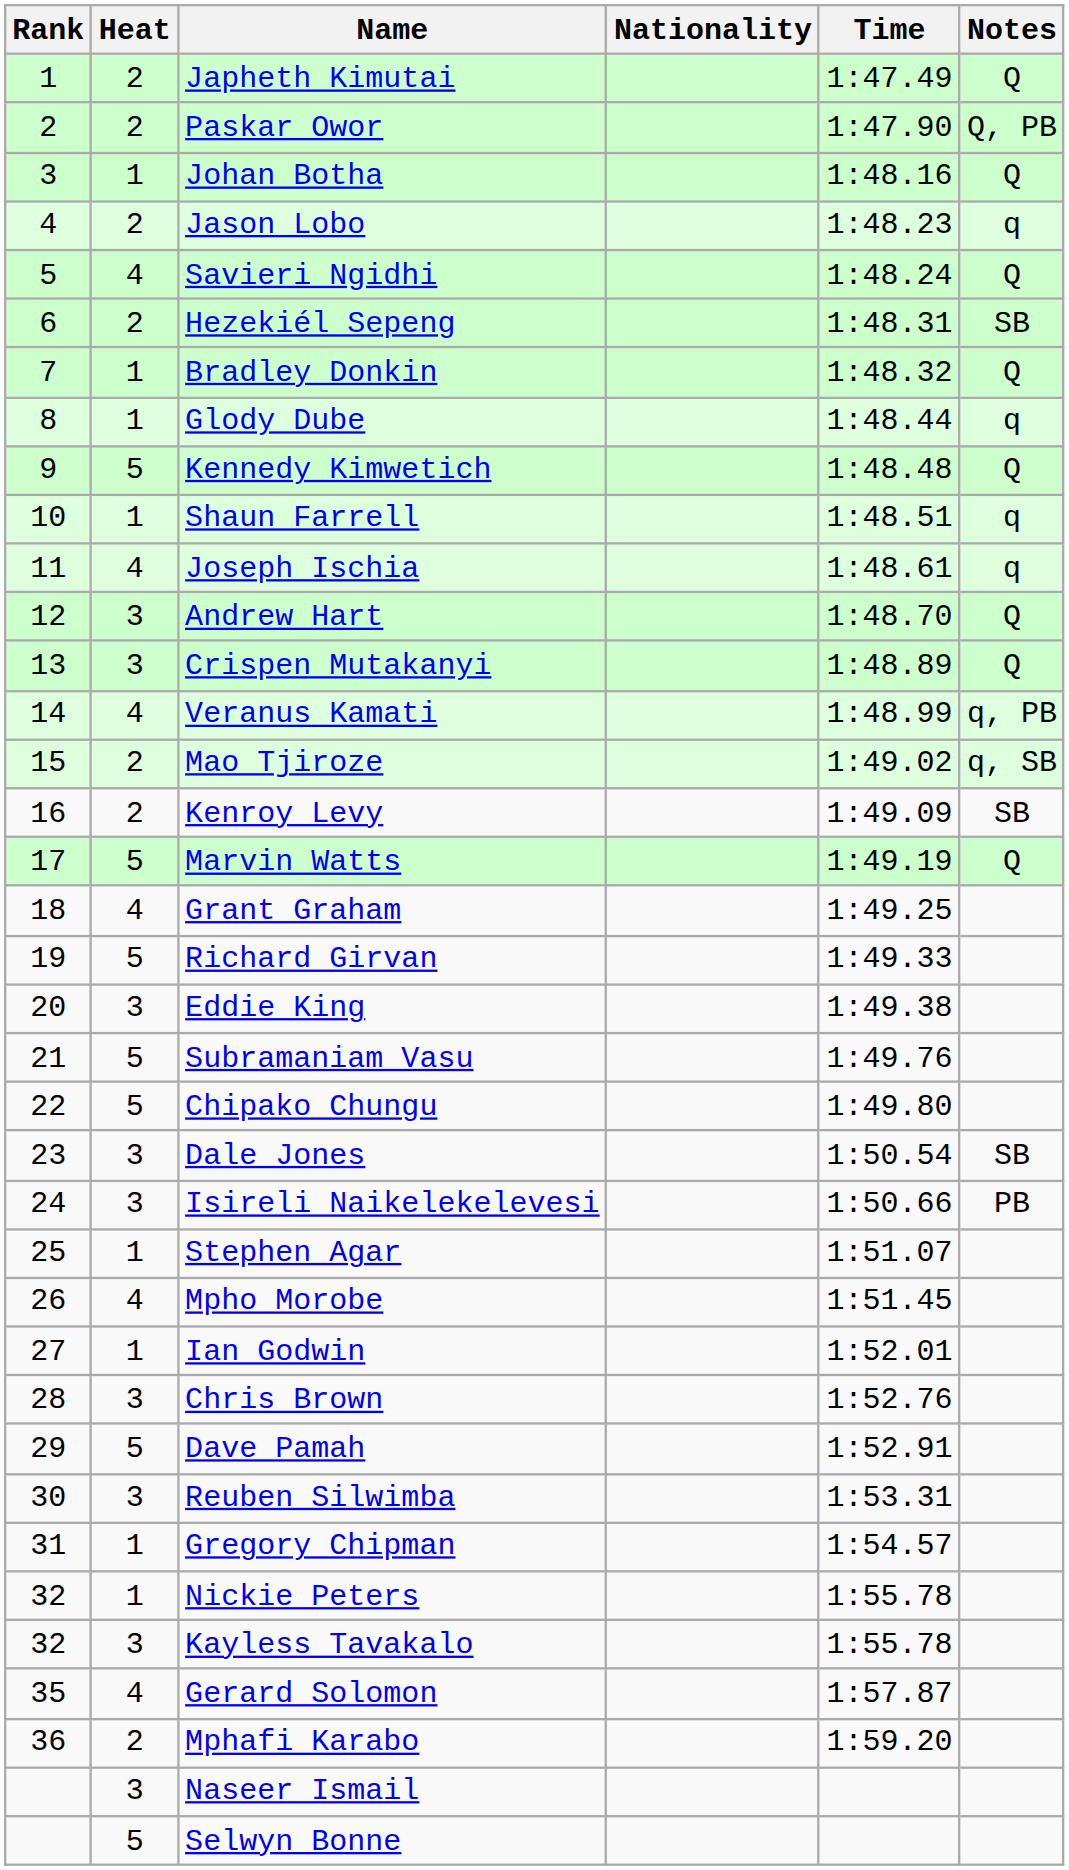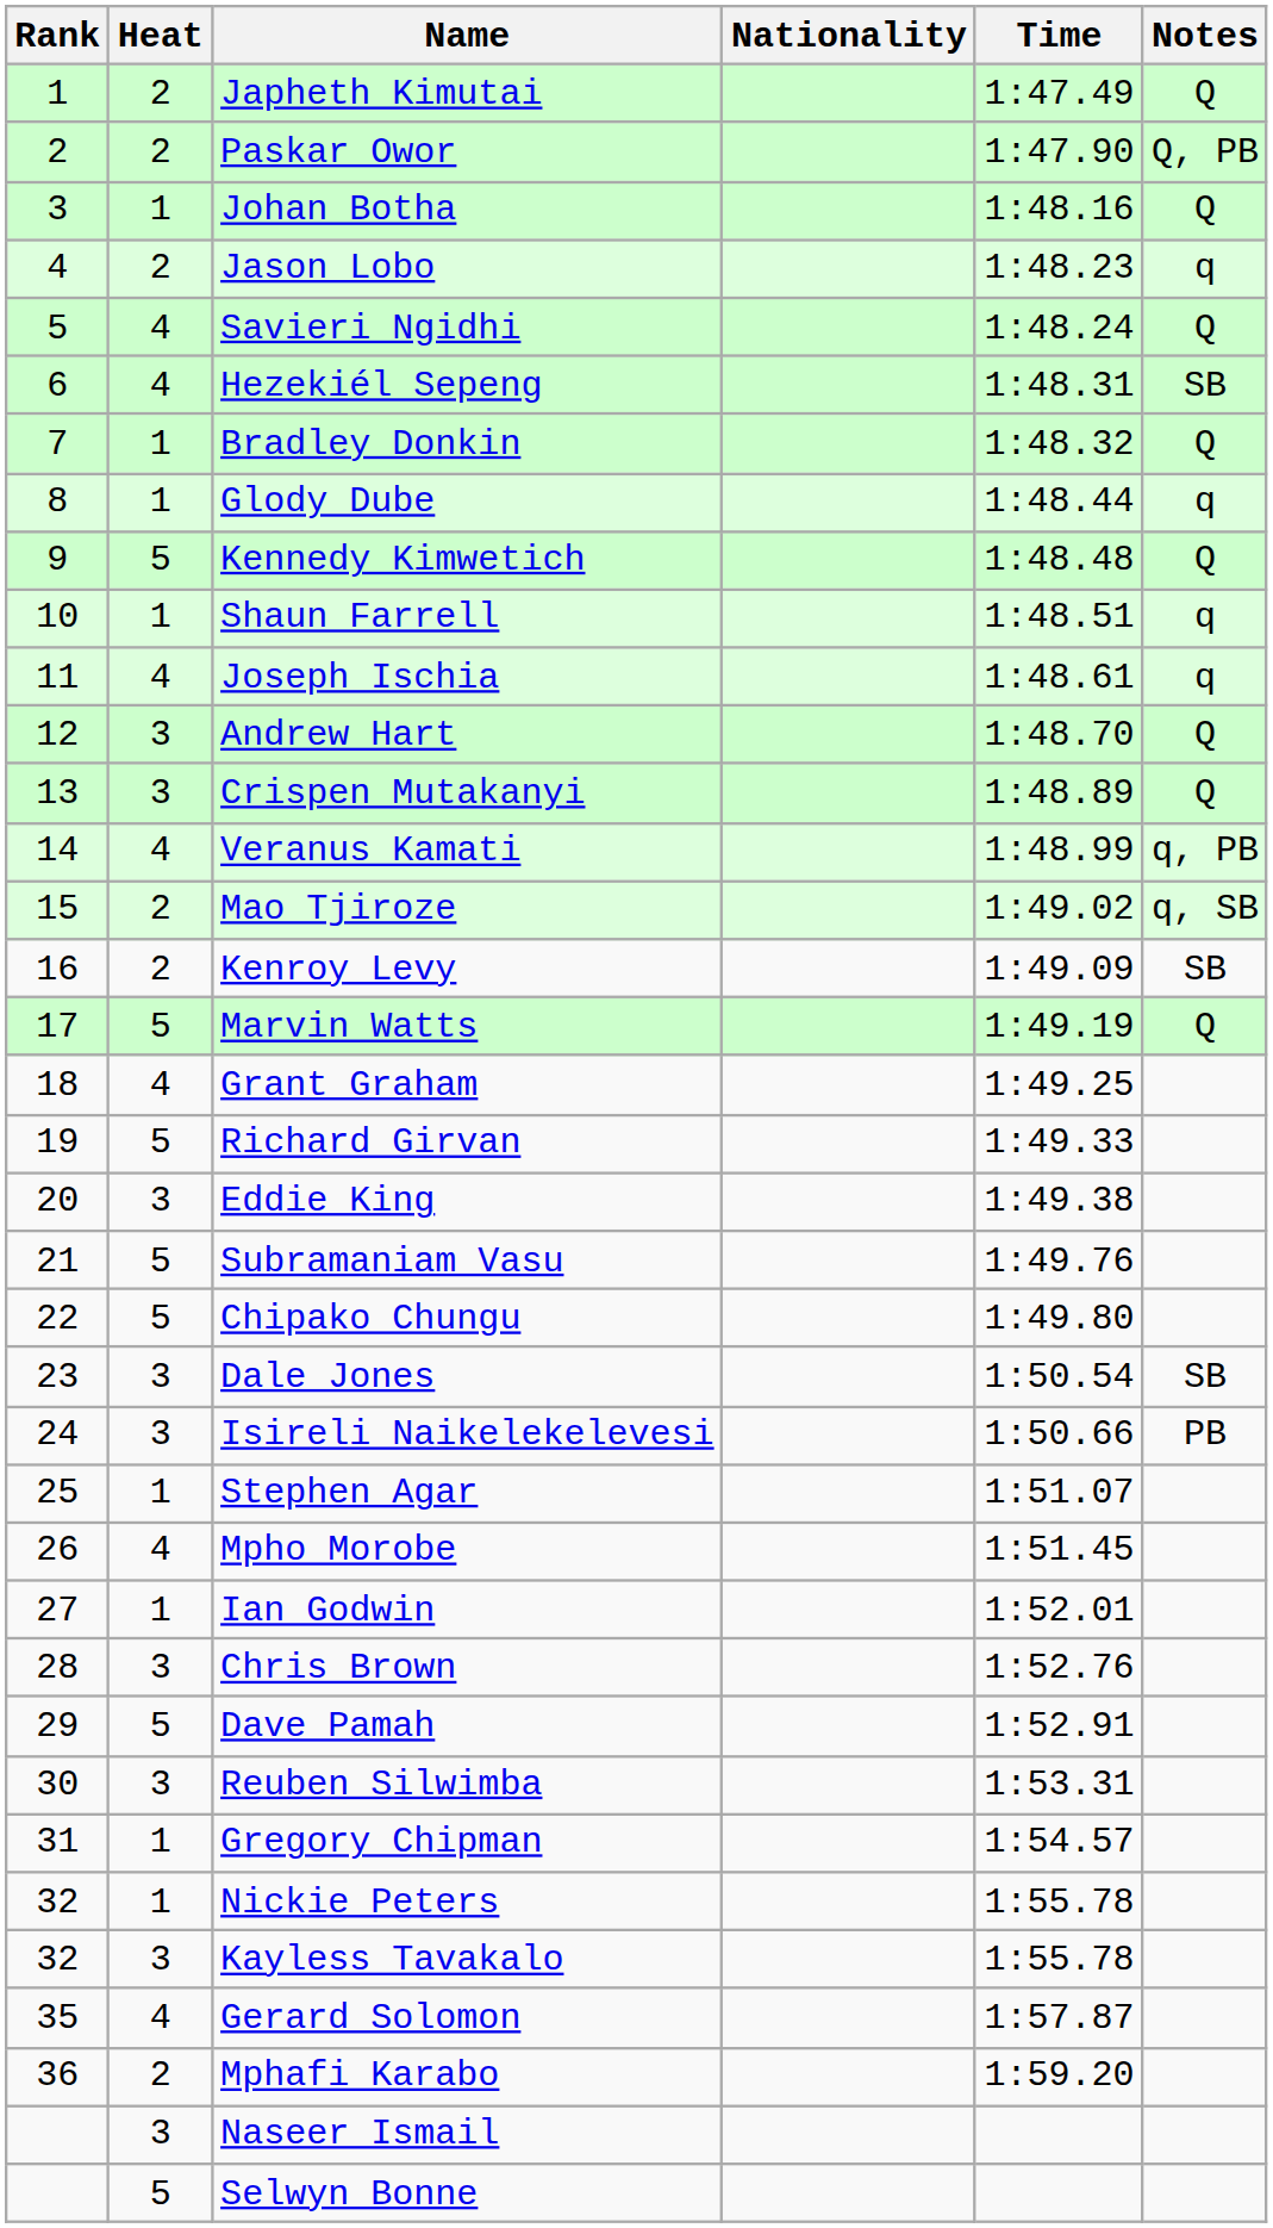Hezekiél Sepeng | Heat: 2 -> 4
